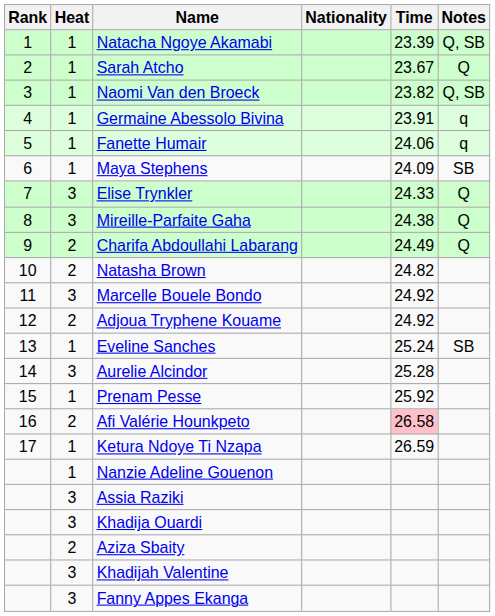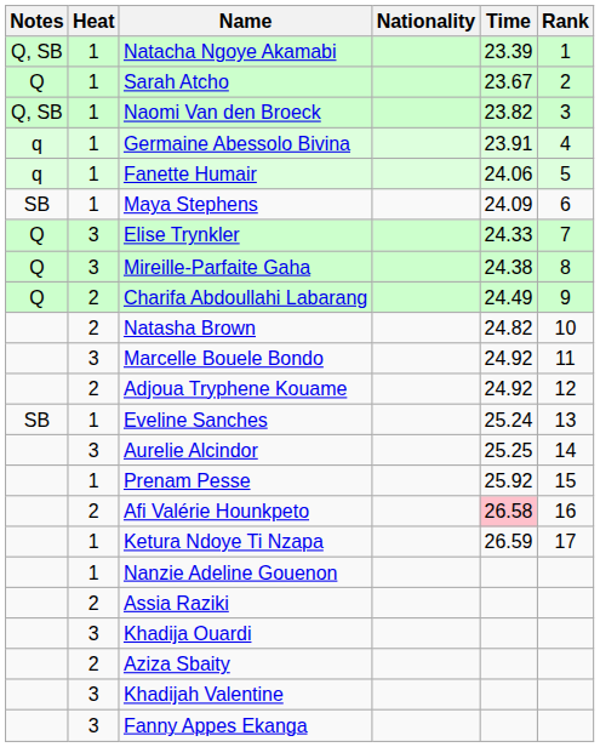columns swapped: Rank <-> Notes
Aurelie Alcindor | Time: 25.28 -> 25.25
Assia Raziki | Heat: 3 -> 2
